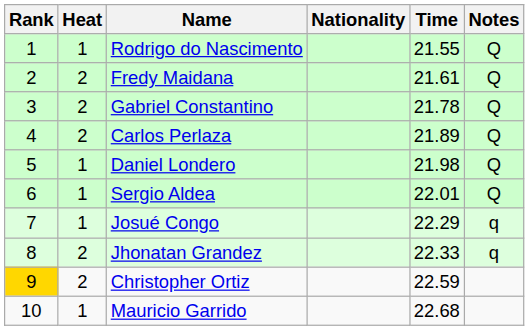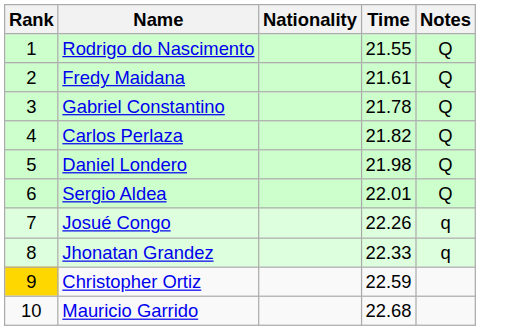- column: Heat | 1 | 2 | 2 | 2 | 1 | 1 | 1 | 2 | 2 | 1
Carlos Perlaza | Time: 21.89 -> 21.82
Josué Congo | Time: 22.29 -> 22.26
